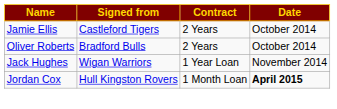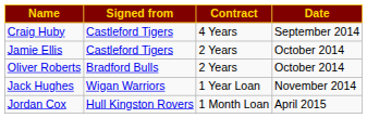+ row: Craig Huby | Castleford Tigers | 4 Years | September 2014
Jordan Cox | Date: bold -> normal
